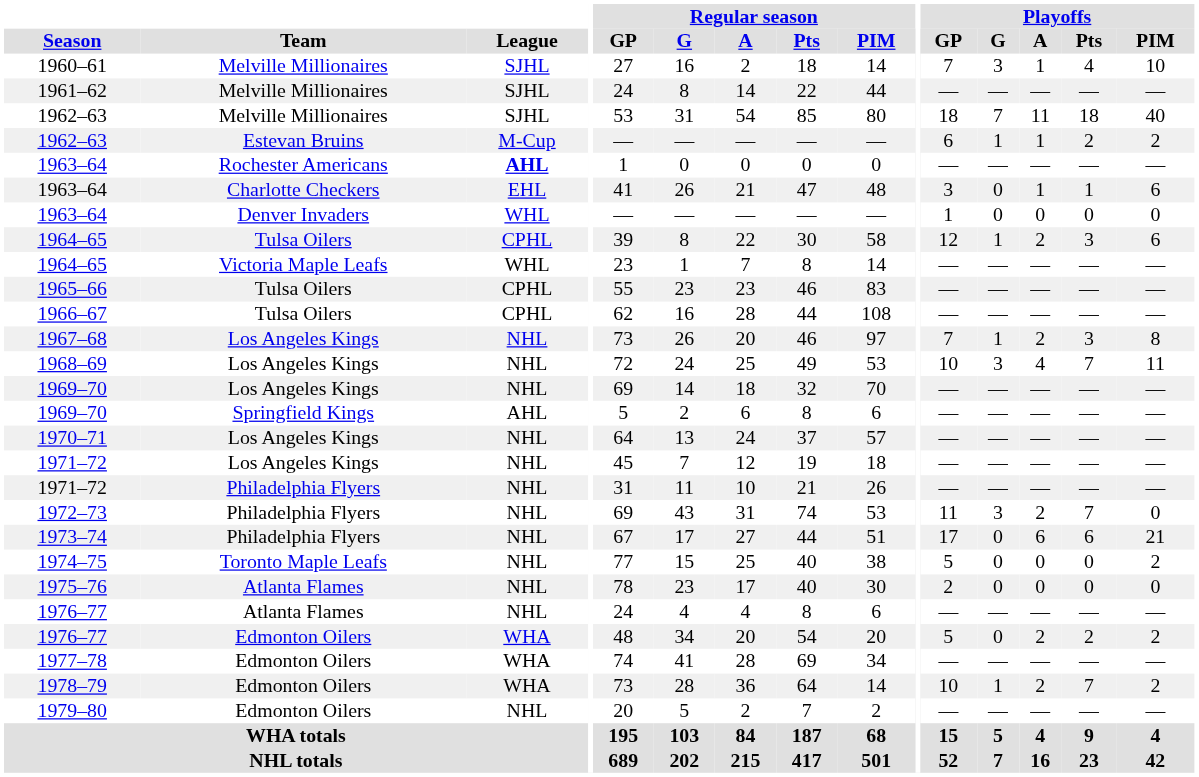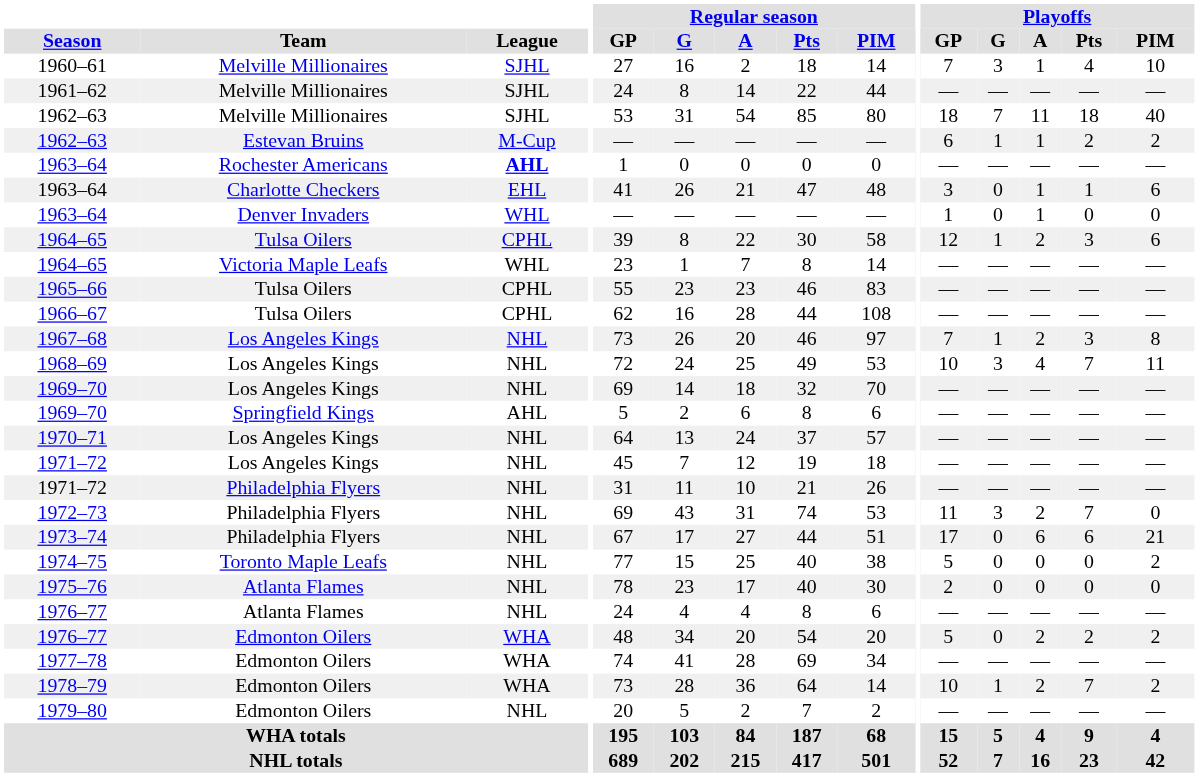1963–64 / Denver Invaders | Playoffs / A: 0 -> 1
